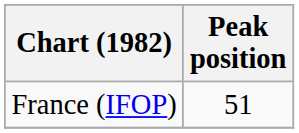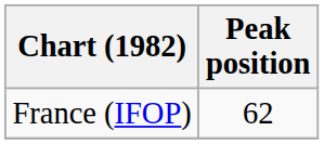France (IFOP) | Peak position: 51 -> 62
